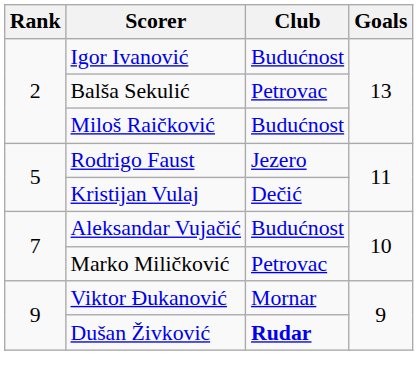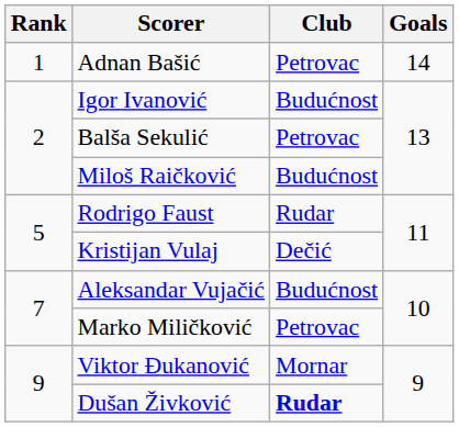+ row: 1 | Adnan Bašić | Petrovac | 14
Rodrigo Faust | Club: Jezero -> Rudar
